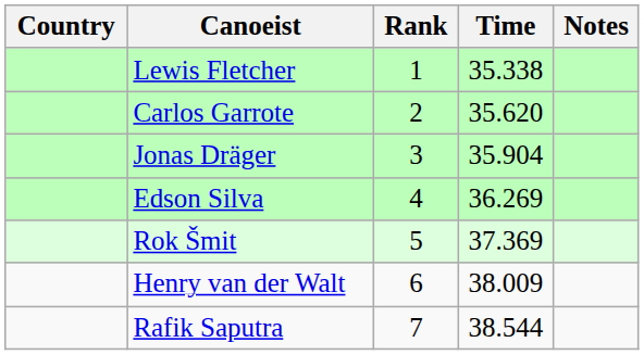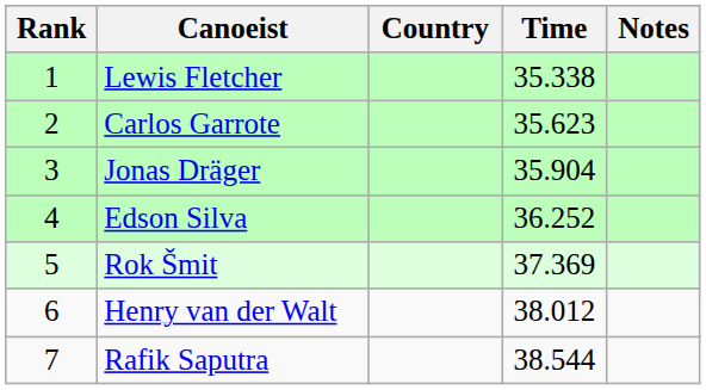columns swapped: Rank <-> Country
Carlos Garrote | Time: 35.620 -> 35.623
Edson Silva | Time: 36.269 -> 36.252
Henry van der Walt | Time: 38.009 -> 38.012
